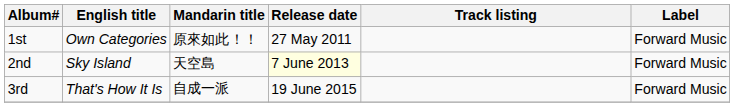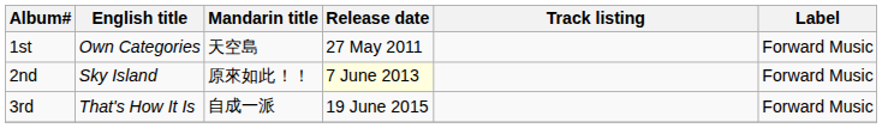1st | Mandarin title: 原來如此！！ -> 天空島
2nd | Mandarin title: 天空島 -> 原來如此！！
